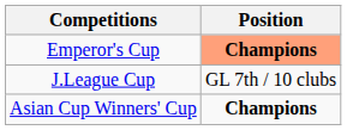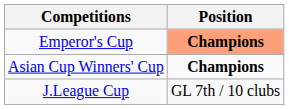rows swapped: J.League Cup <-> Asian Cup Winners' Cup
